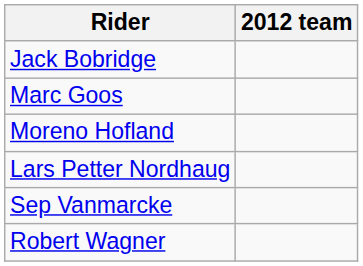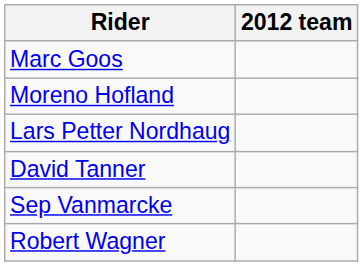- row: Jack Bobridge
+ row: David Tanner
